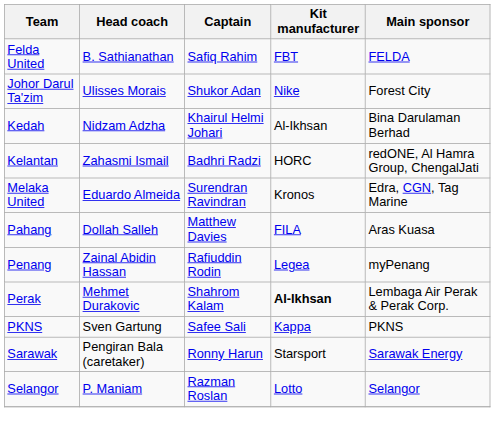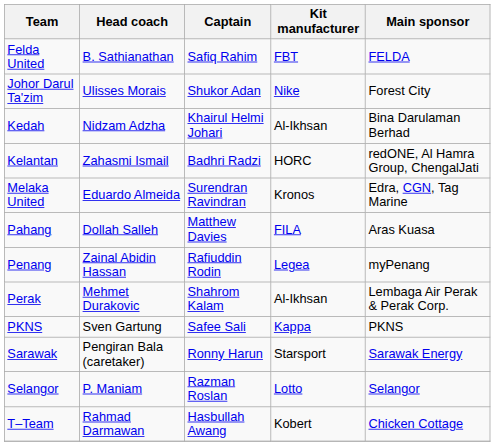Perak | Kit manufacturer: bold -> normal
+ row: T–Team | Rahmad Darmawan | Hasbullah Awang | Kobert | Chicken Cottage
